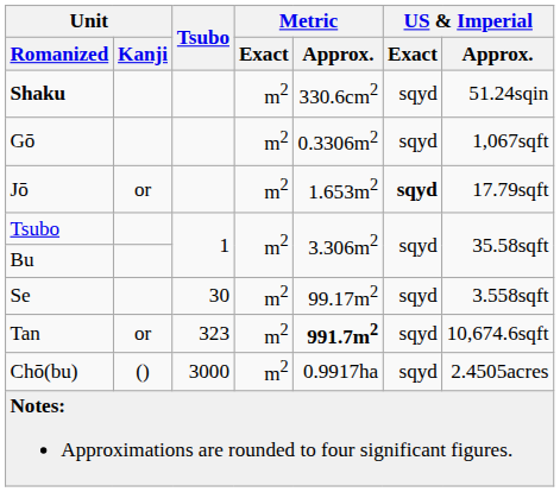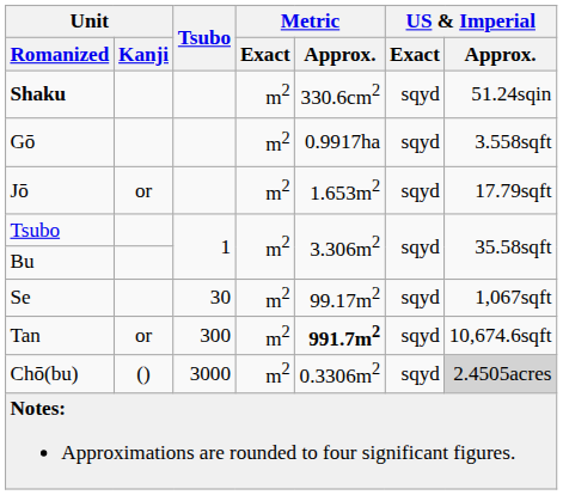Gō | Metric / Approx.: 0.3306m2 -> 0.9917ha
Gō | US & Imperial / Approx.: 1,067sqft -> 3.558sqft
Jō | US & Imperial / Exact: bold -> normal
Se | US & Imperial / Approx.: 3.558sqft -> 1,067sqft
Tan | Tsubo: 323 -> 300
Chō(bu) | Metric / Approx.: 0.9917ha -> 0.3306m2
Chō(bu) | US & Imperial / Approx.: no background -> lightgrey background
